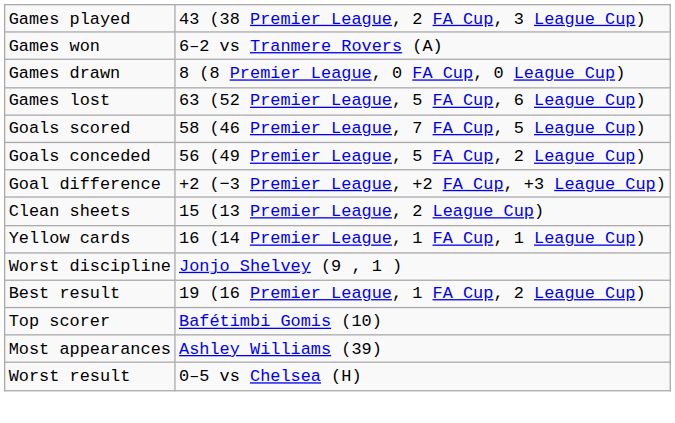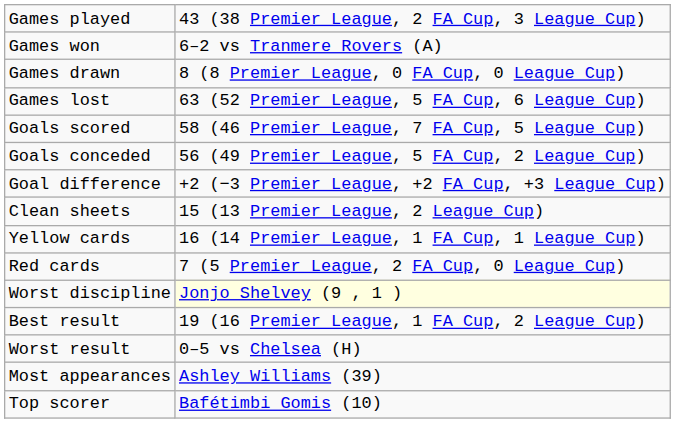+ row: Red cards | 7 (5 Premier League, 2 FA Cup, 0 League Cup)
Worst discipline | column 2: no background -> lightyellow background
rows swapped: Worst result <-> Top scorer
